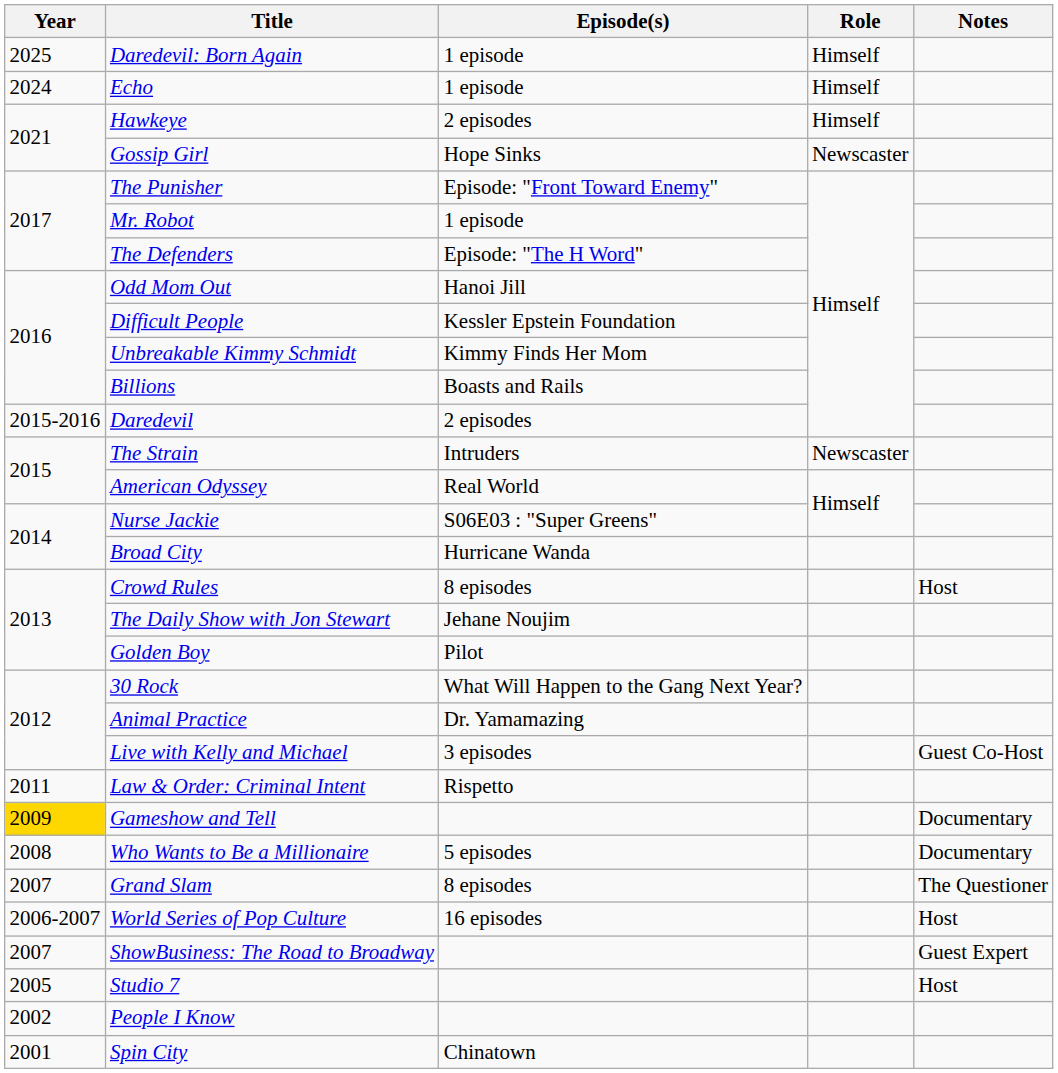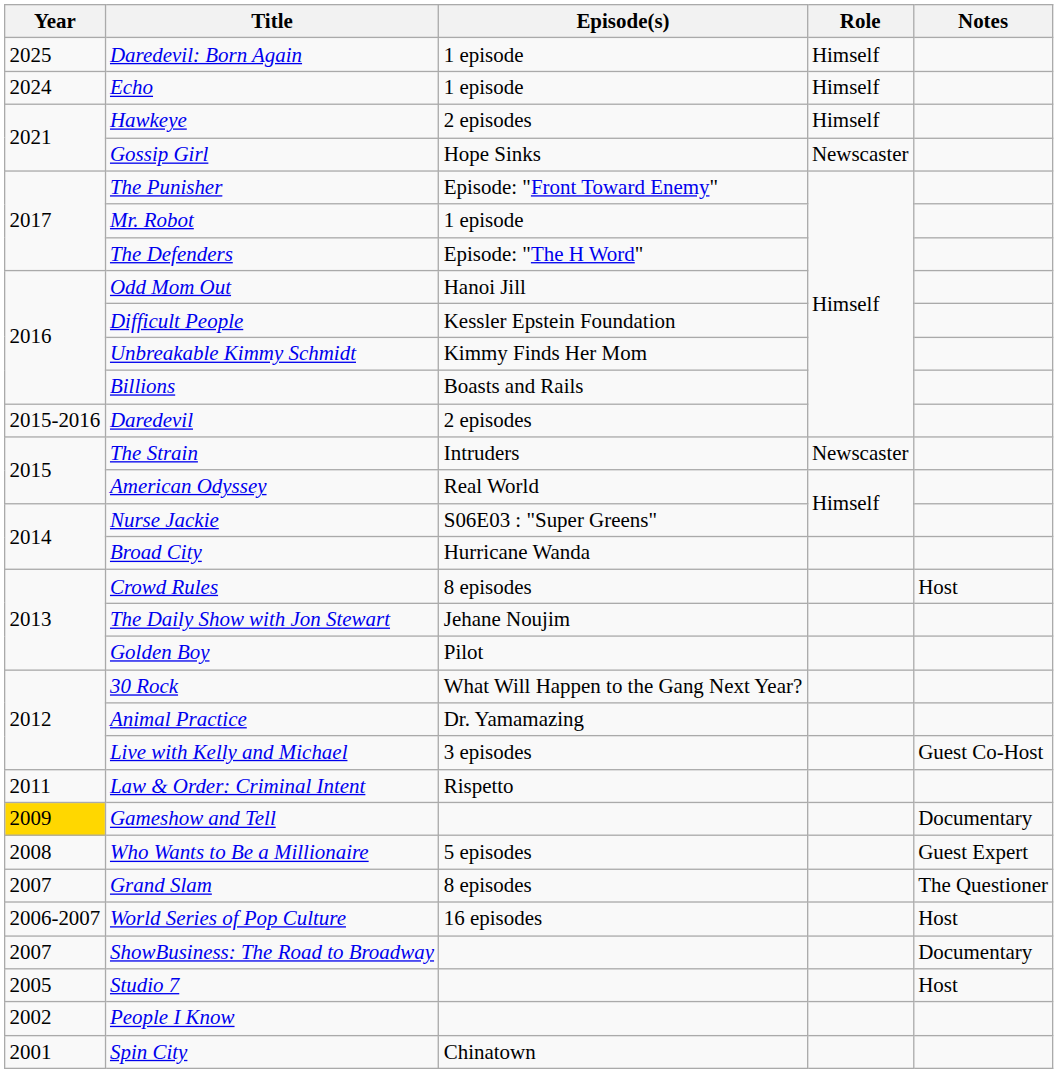Who Wants to Be a Millionaire | Notes: Documentary -> Guest Expert
ShowBusiness: The Road to Broadway | Notes: Guest Expert -> Documentary
